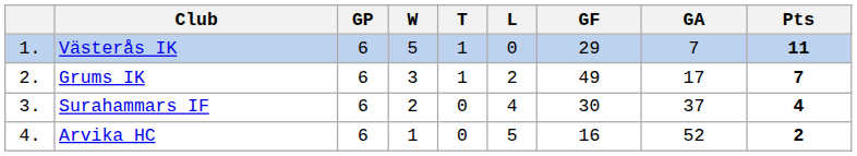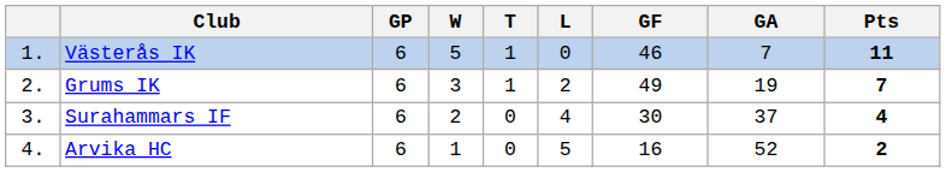Västerås IK | GF: 29 -> 46
Grums IK | GA: 17 -> 19
